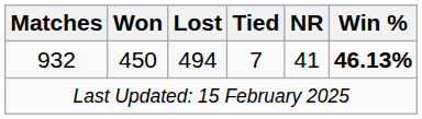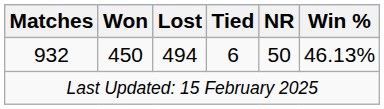932 | Tied: 7 -> 6
932 | NR: 41 -> 50
932 | Win %: bold -> normal
